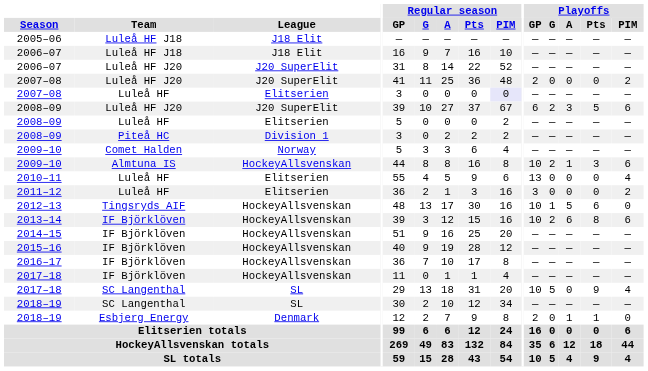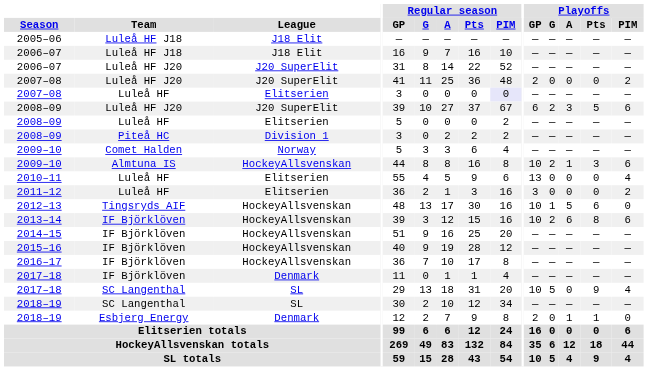2017–18 / IF Björklöven | League: HockeyAllsvenskan -> Denmark
